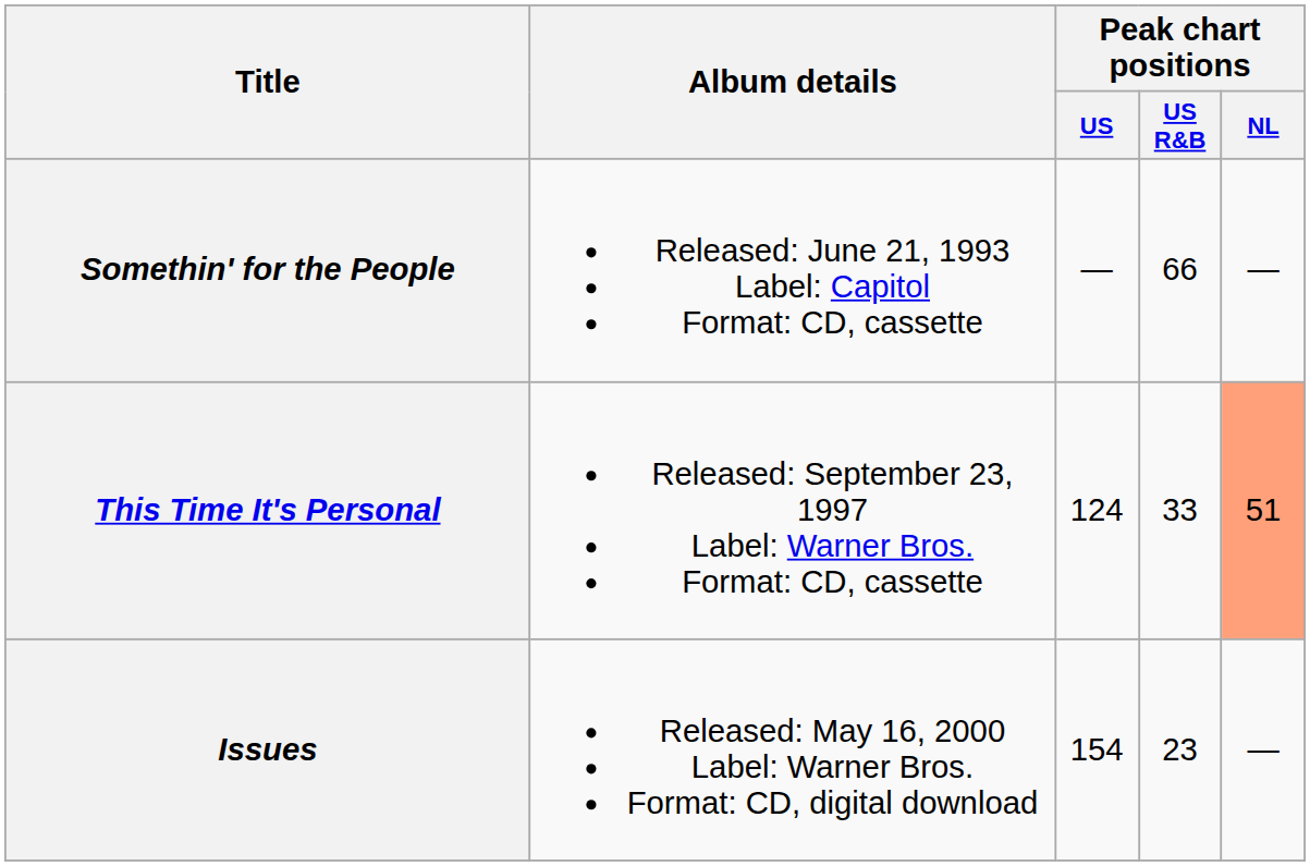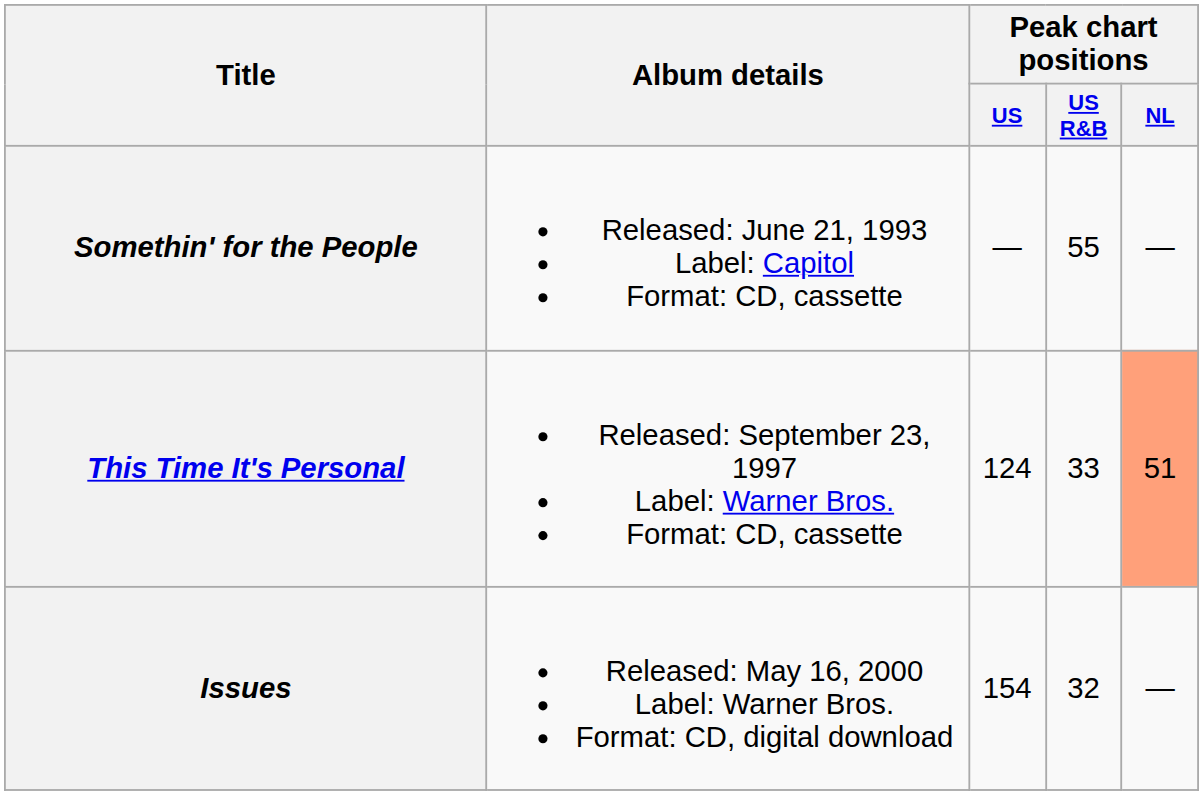Somethin' for the People | Peak chart positions / US R&B: 66 -> 55
Issues | Peak chart positions / US R&B: 23 -> 32
